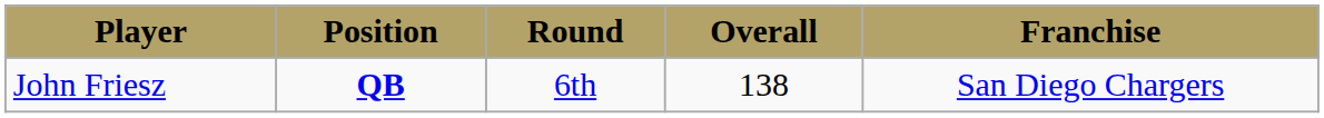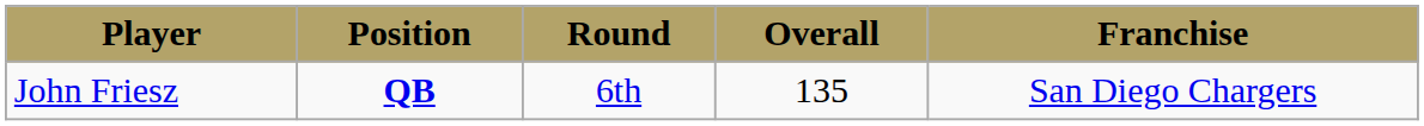John Friesz | Overall: 138 -> 135
